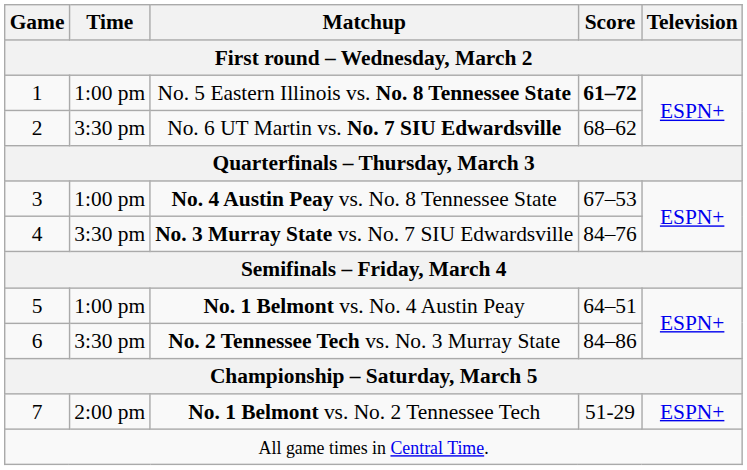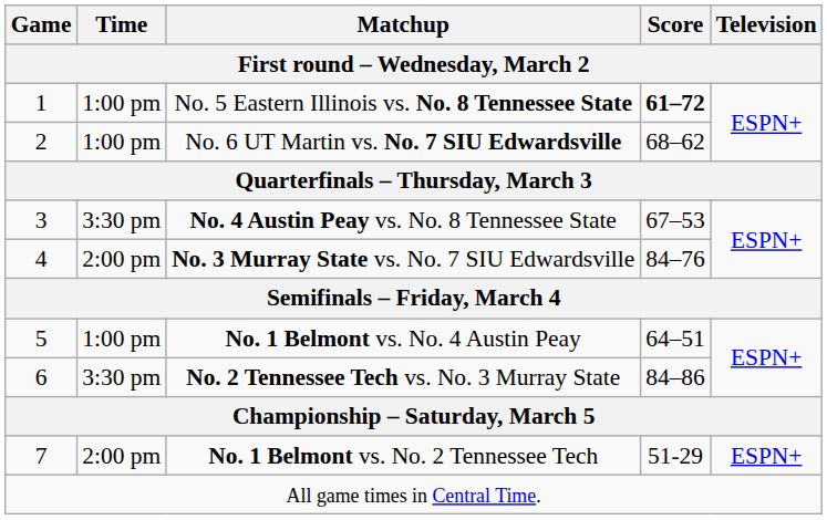No. 6 UT Martin vs. No. 7 SIU Edwardsville | Time: 3:30 pm -> 1:00 pm
No. 4 Austin Peay vs. No. 8 Tennessee State | Time: 1:00 pm -> 3:30 pm
No. 3 Murray State vs. No. 7 SIU Edwardsville | Time: 3:30 pm -> 2:00 pm
